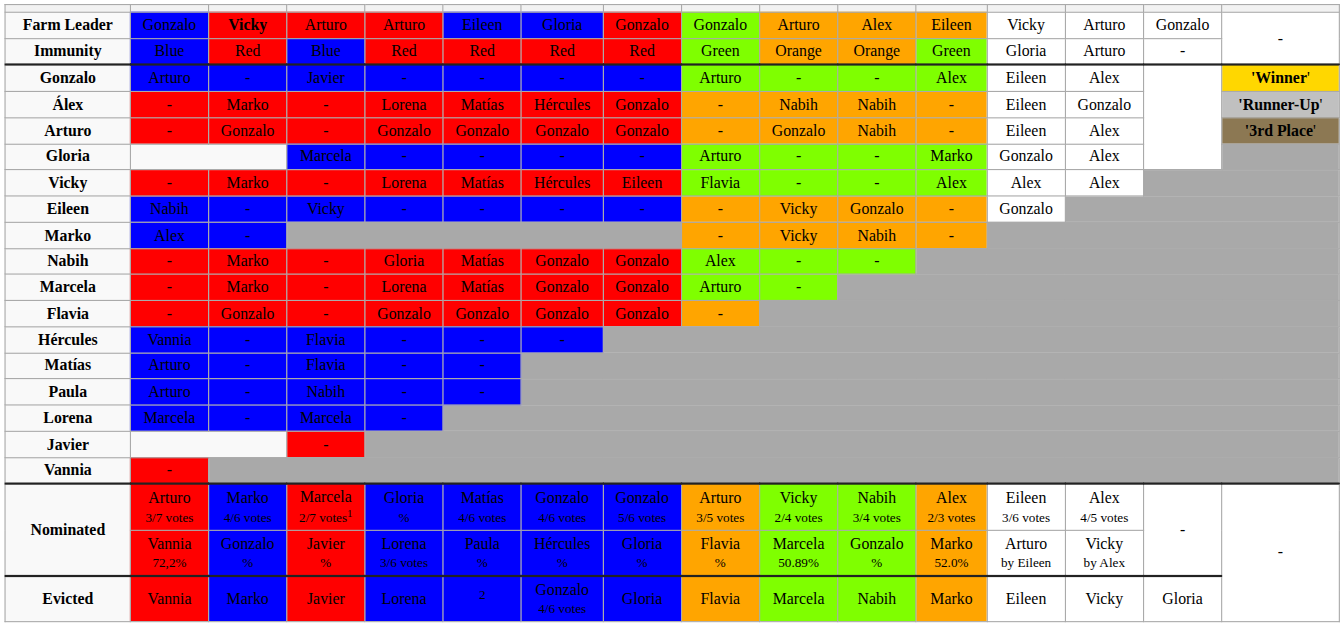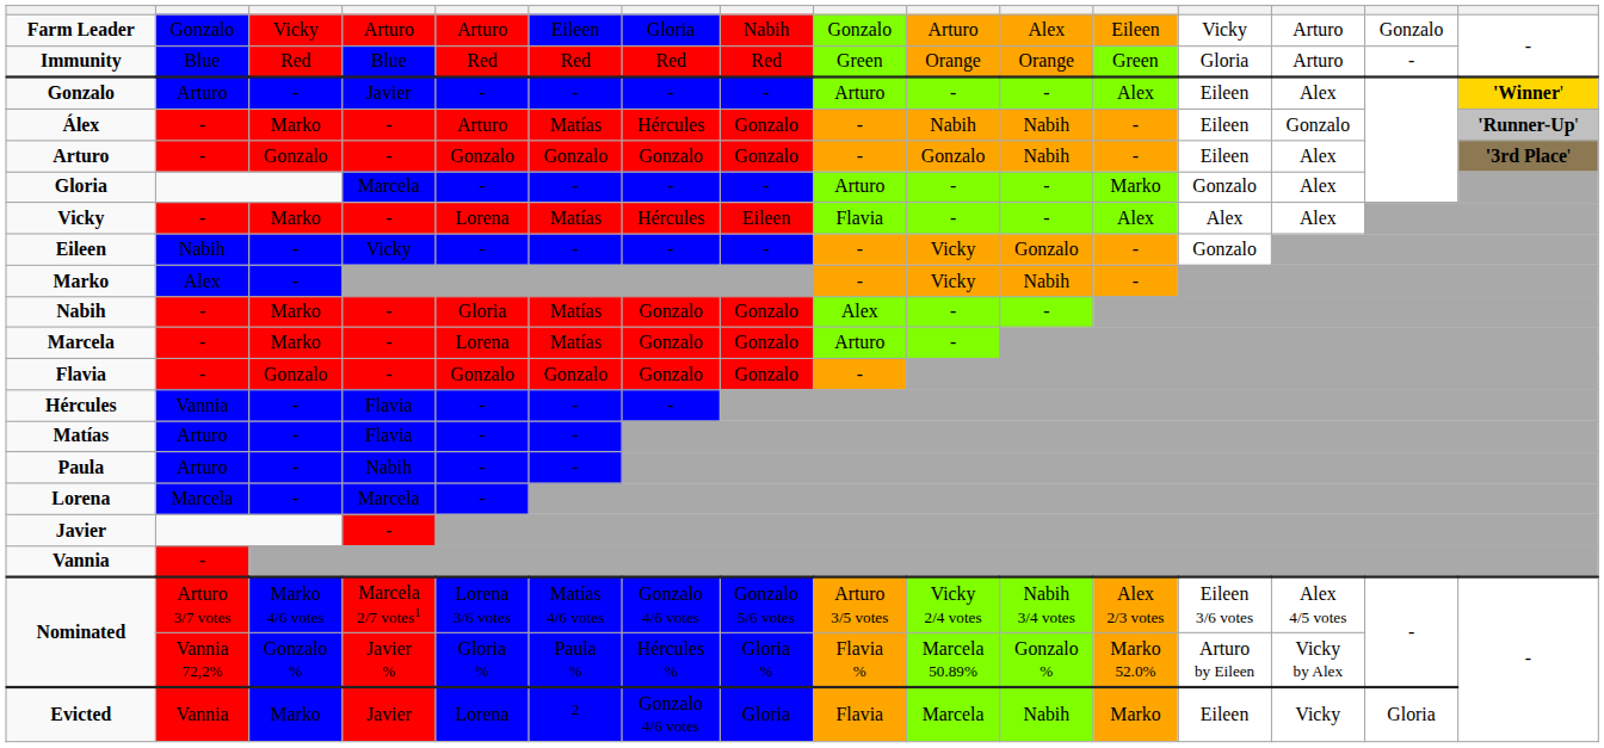Farm Leader | column 3: bold -> normal
Farm Leader | column 8: Gonzalo -> Nabih
Álex | column 5: Lorena -> Arturo
Nominated / Arturo 3/7 votes | column 5: Gloria % -> Lorena 3/6 votes
Nominated / Vannia 72,2% | column 5: Lorena 3/6 votes -> Gloria %
